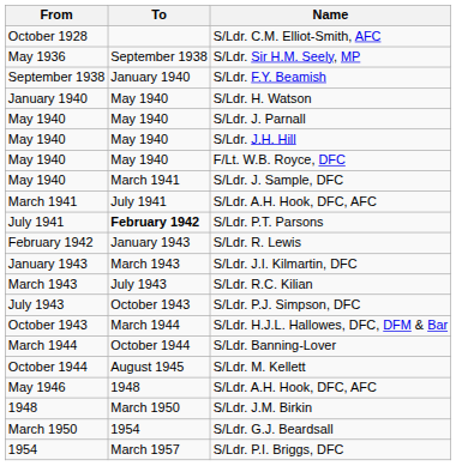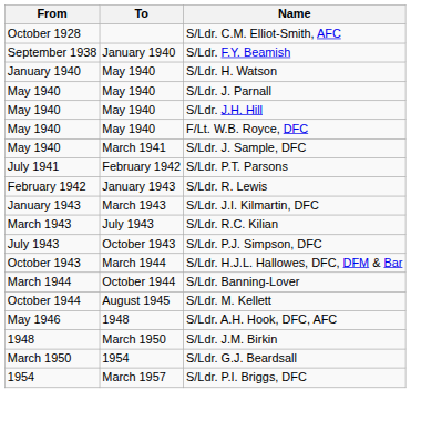- row: May 1936 | September 1938 | S/Ldr. Sir H.M. Seely, MP
- row: March 1941 | July 1941 | S/Ldr. A.H. Hook, DFC, AFC
S/Ldr. P.T. Parsons | To: bold -> normal
